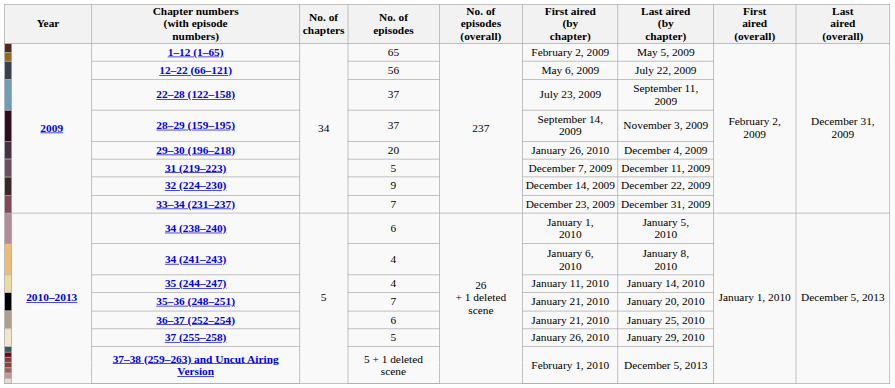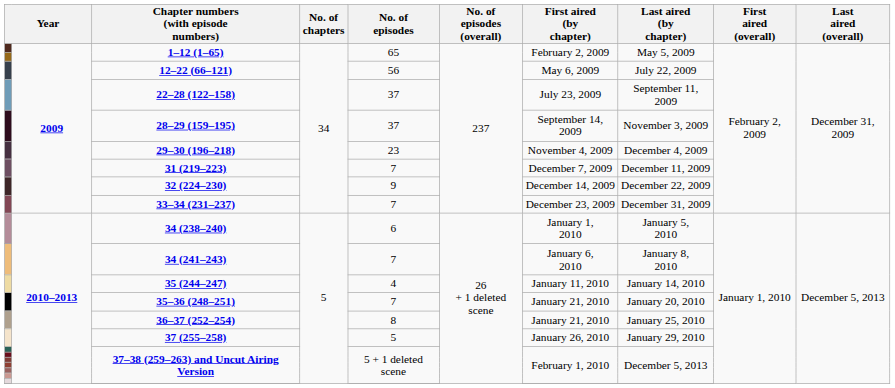29–30 (196–218) | No. of episodes: 20 -> 23
29–30 (196–218) | First aired (by chapter): January 26, 2010 -> November 4, 2009
31 (219–223) | No. of episodes: 5 -> 7
34 (241–243) | No. of episodes: 4 -> 7
36–37 (252–254) | No. of episodes: 6 -> 8
